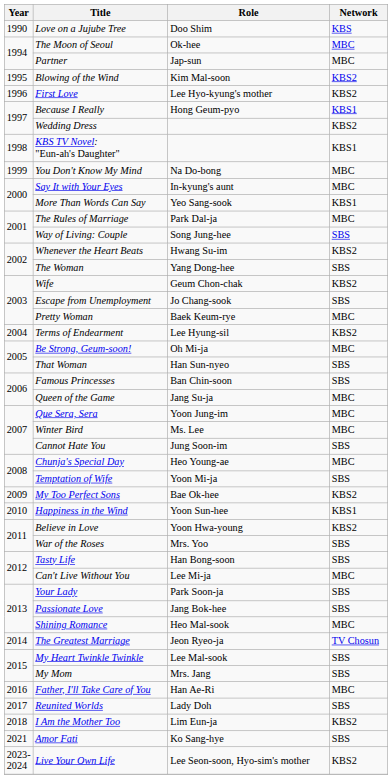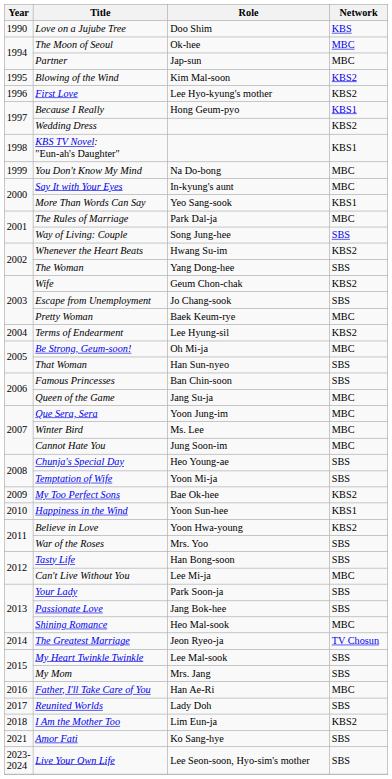Cannot Hate You | Network: SBS -> MBC
Chunja's Special Day | Network: MBC -> SBS
Live Your Own Life | Network: KBS2 -> SBS
